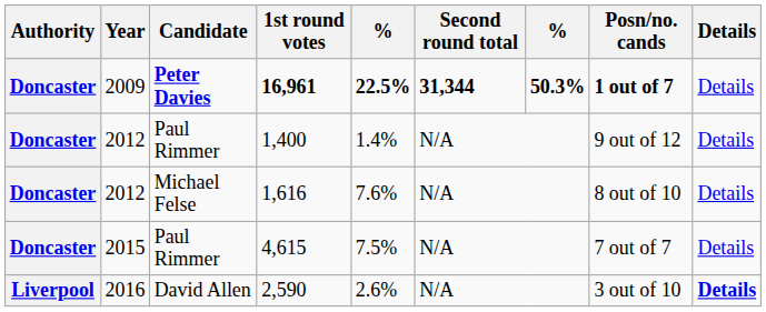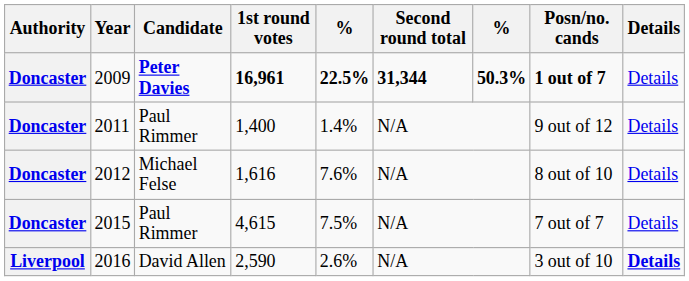1,400 | Year: 2012 -> 2011
